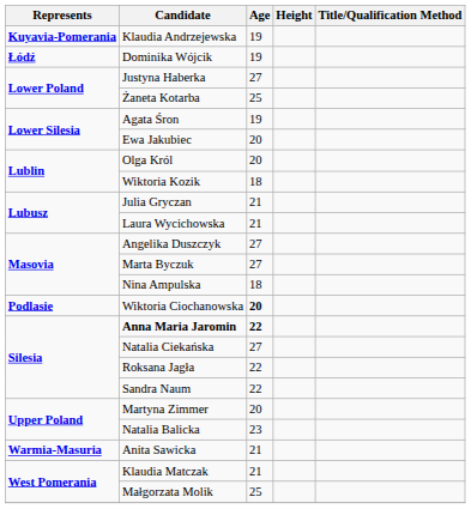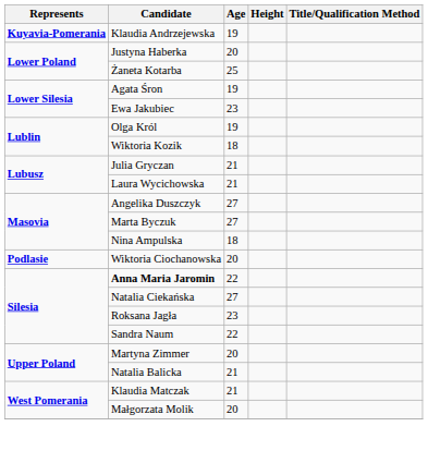- row: Łódź | Dominika Wójcik | 19
Justyna Haberka | Age: 27 -> 20
Ewa Jakubiec | Age: 20 -> 23
Olga Król | Age: 20 -> 19
Wiktoria Ciochanowska | Age: bold -> normal
Anna Maria Jaromin | Age: bold -> normal
Roksana Jagła | Age: 22 -> 23
Natalia Balicka | Age: 23 -> 21
- row: Warmia-Masuria | Anita Sawicka | 21
Małgorzata Molik | Age: 25 -> 20
